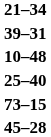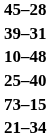rows swapped: 45–28 <-> 21–34
